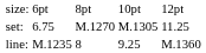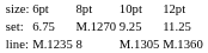set: | column 4: M.1305 -> 9.25
line: | column 4: 9.25 -> M.1305
